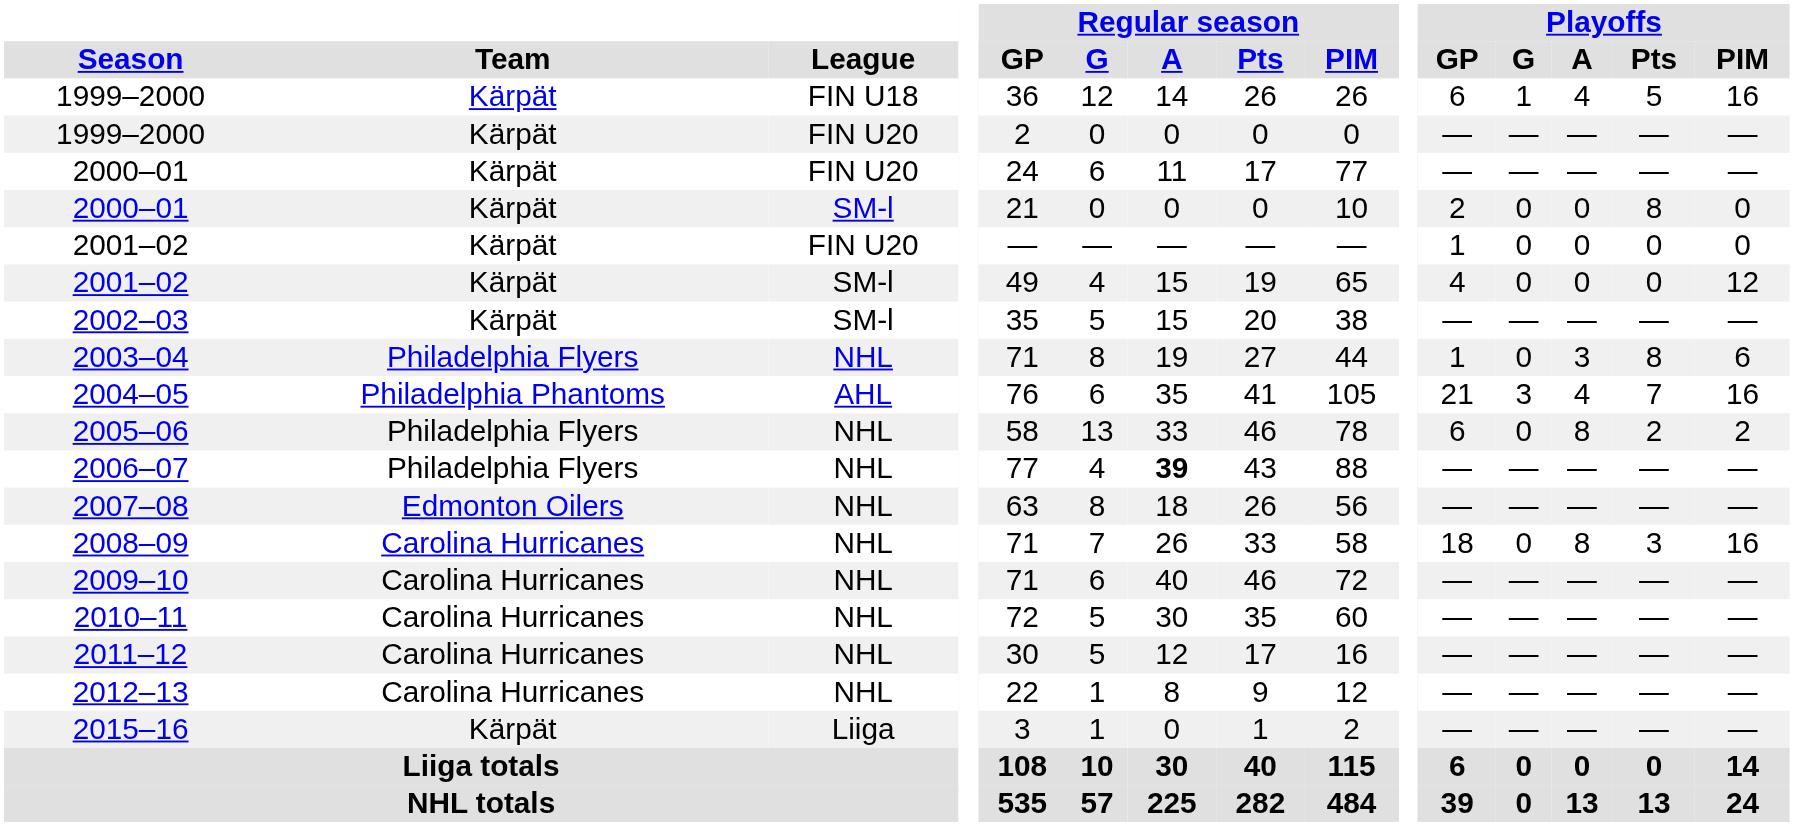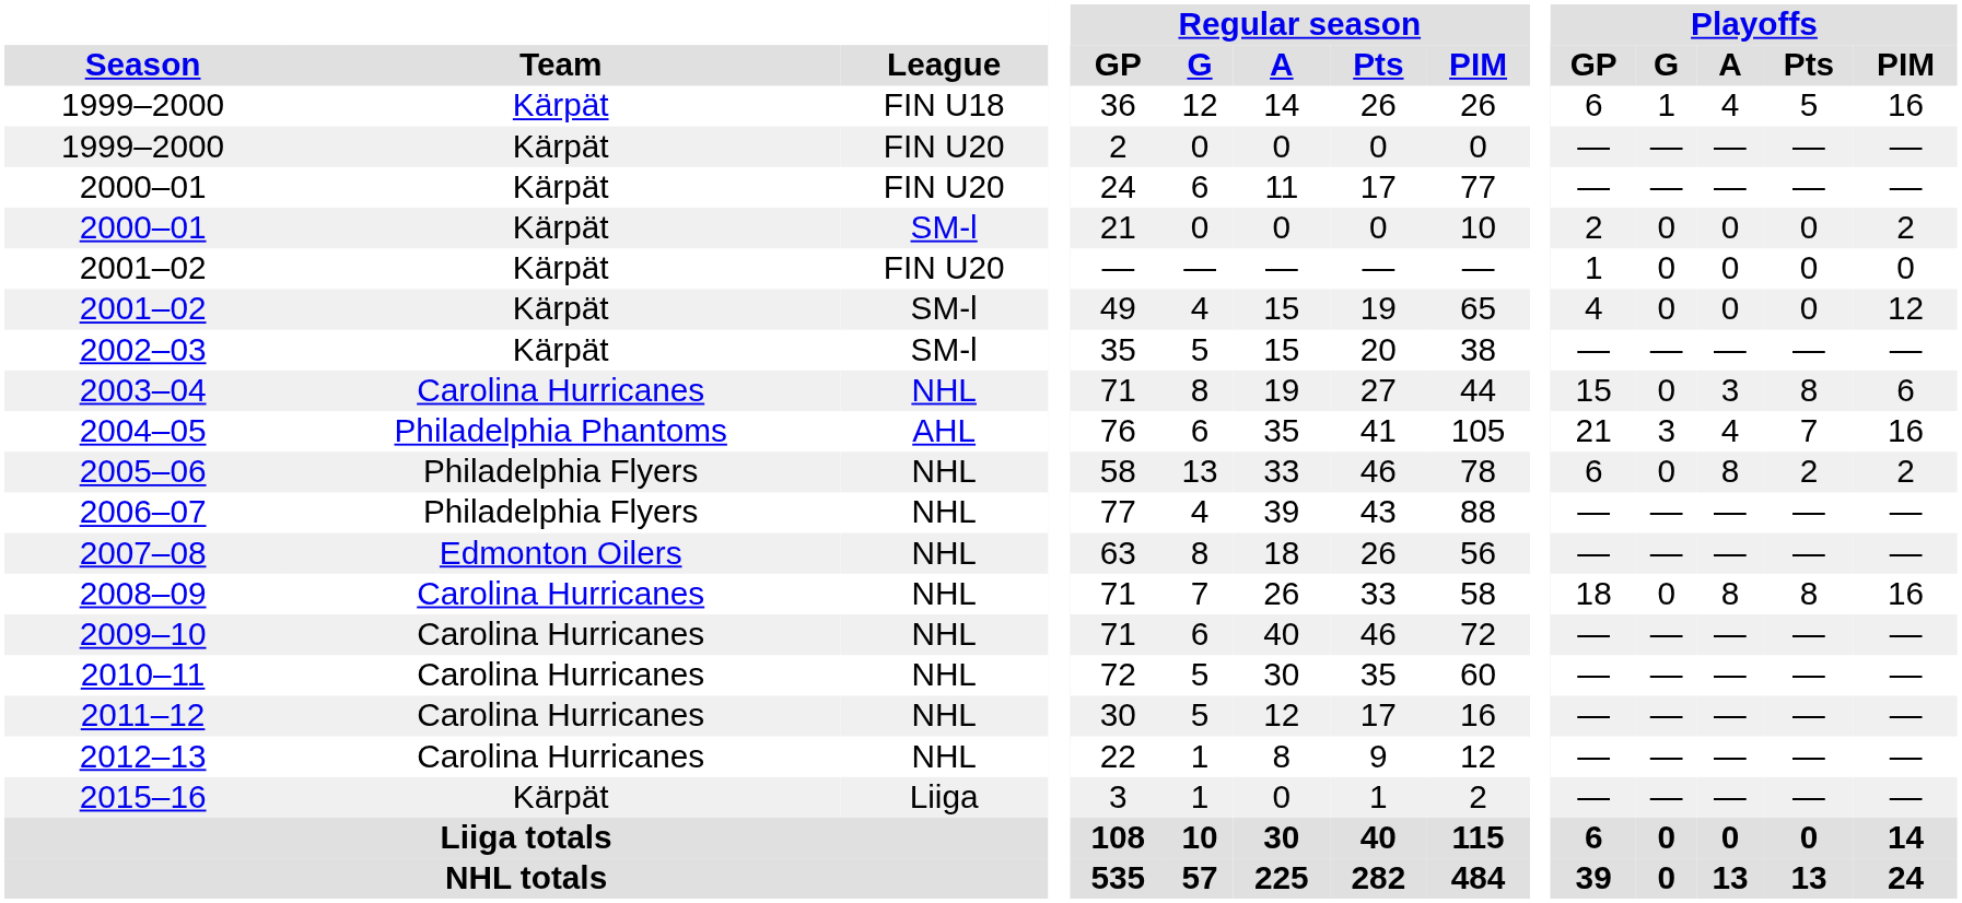2000–01 / SM-l | Playoffs / Pts: 8 -> 0
2000–01 / SM-l | Playoffs / PIM: 0 -> 2
2003–04 | Team: Philadelphia Flyers -> Carolina Hurricanes
2003–04 | Playoffs / GP: 1 -> 15
2006–07 | Regular season / A: bold -> normal
2008–09 | Playoffs / Pts: 3 -> 8
